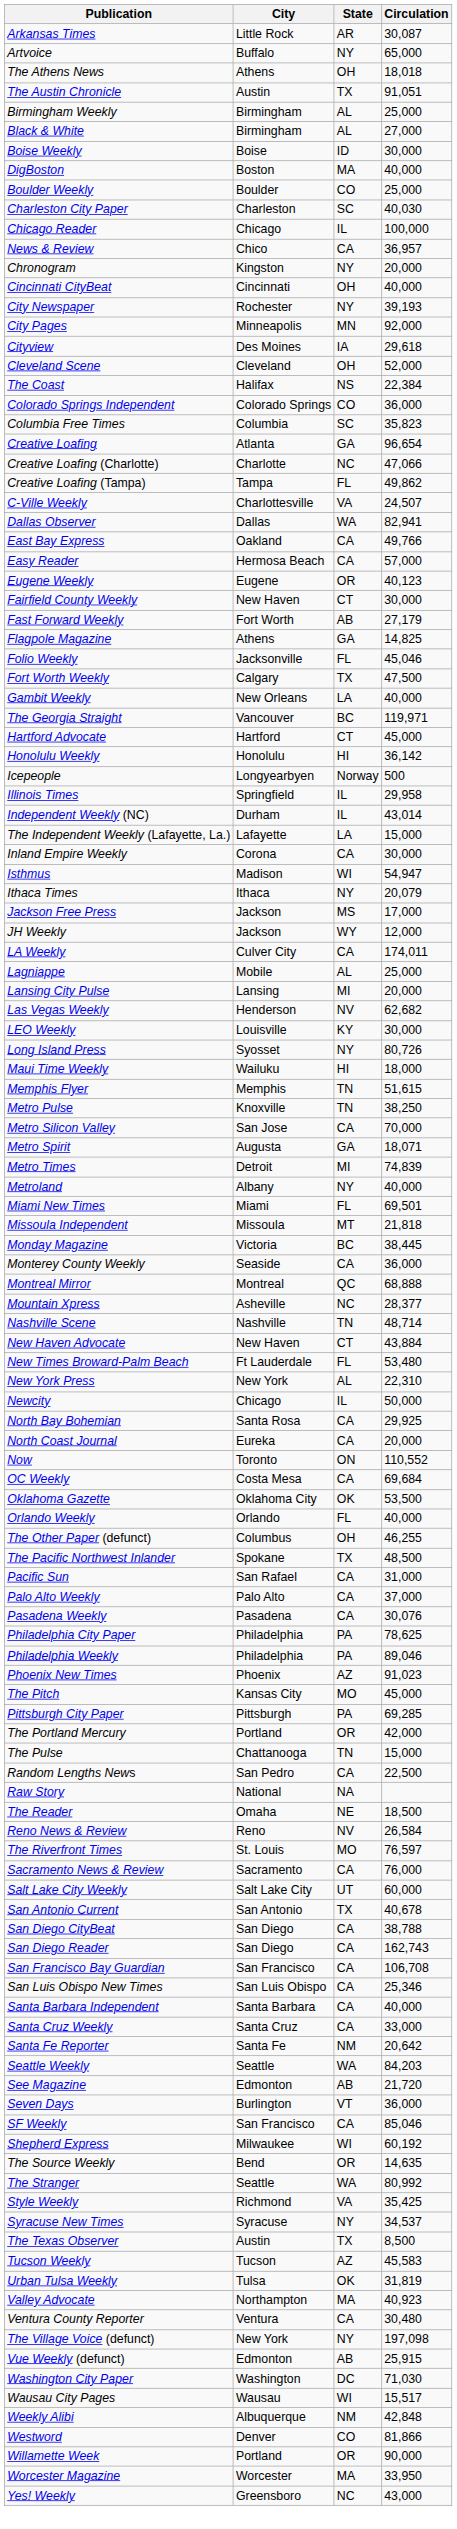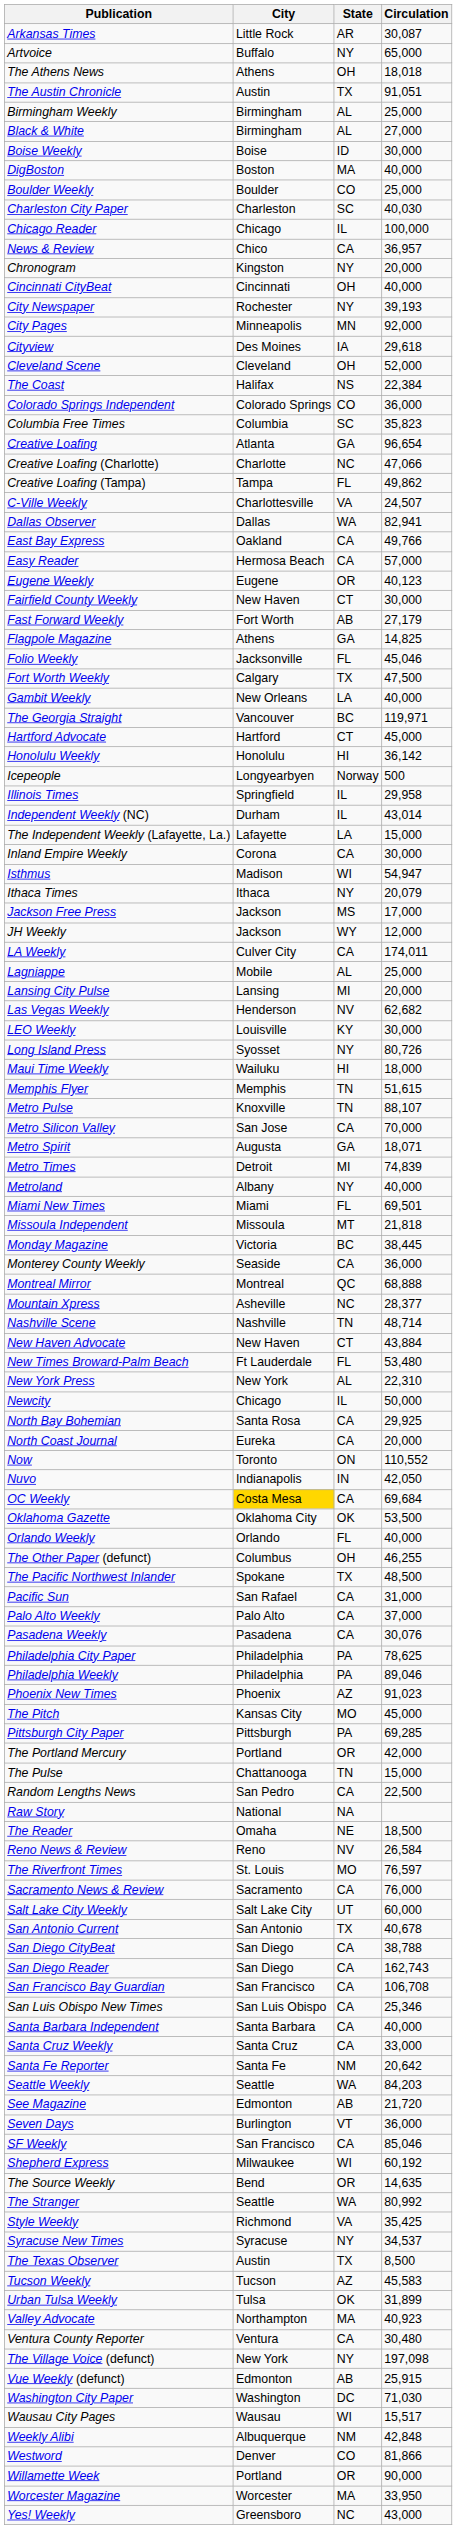Metro Pulse | Circulation: 38,250 -> 88,107
+ row: Nuvo | Indianapolis | IN | 42,050
OC Weekly | City: no background -> gold background
Urban Tulsa Weekly | Circulation: 31,819 -> 31,899
